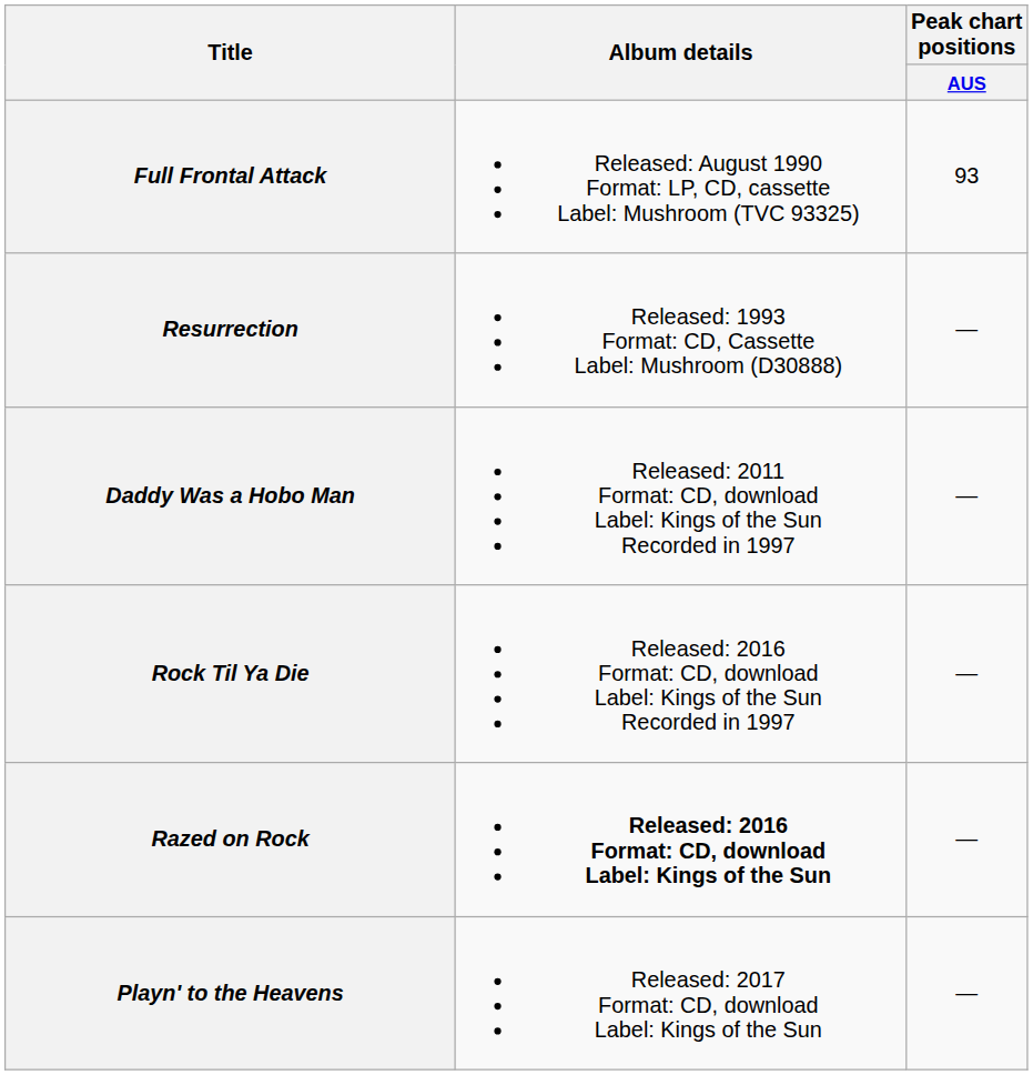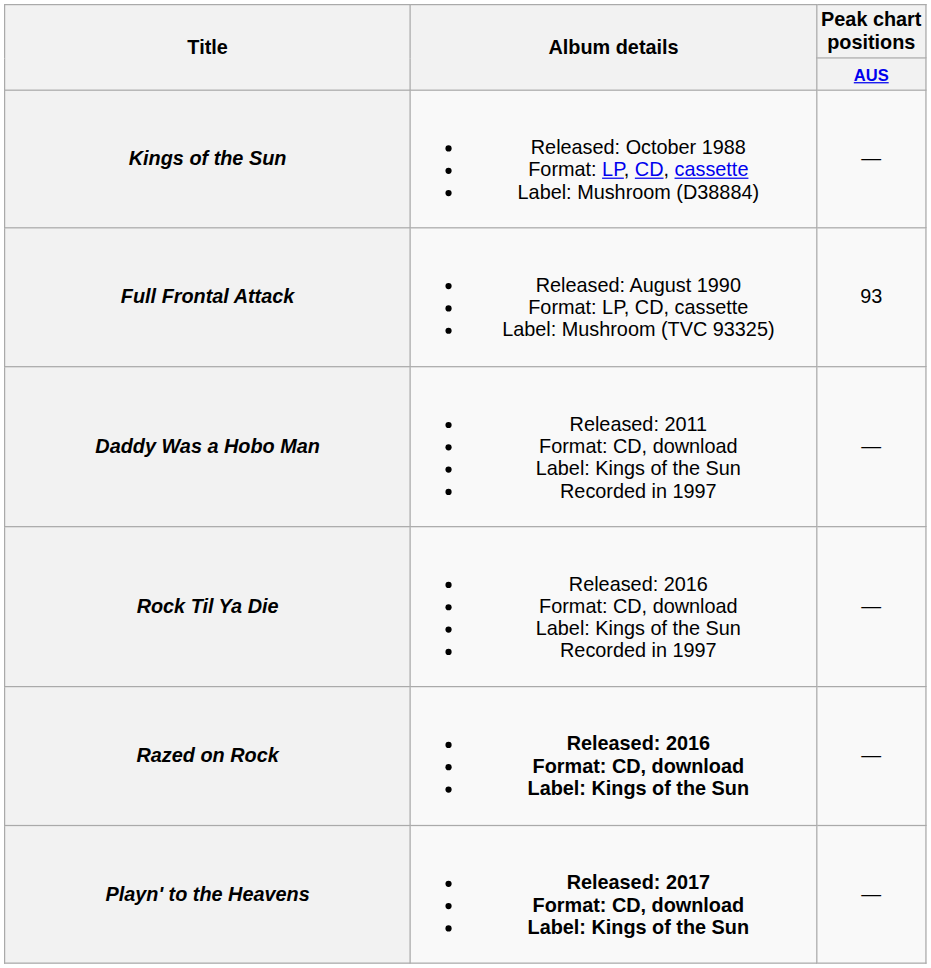+ row: Kings of the Sun | Released: October 1988 Format: LP, CD, cassette Label: Mushroom (D38884) | —
- row: Resurrection | Released: 1993 Format: CD, Cassette Label: Mushroom (D30888) | —
Playn' to the Heavens | Album details: normal -> bold
